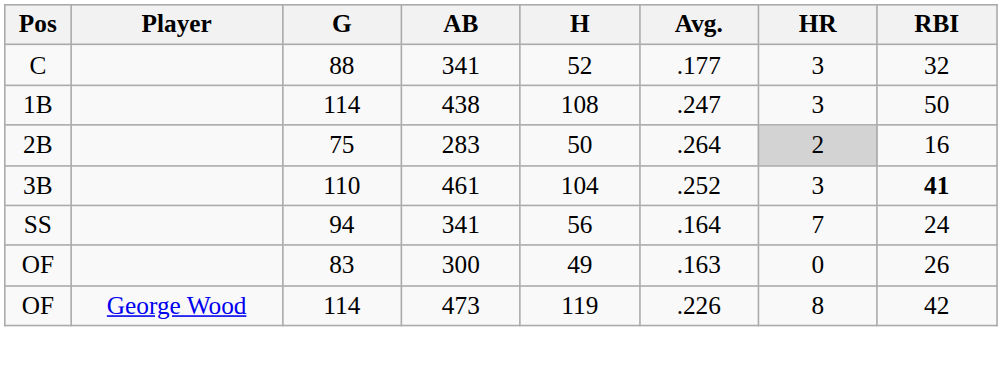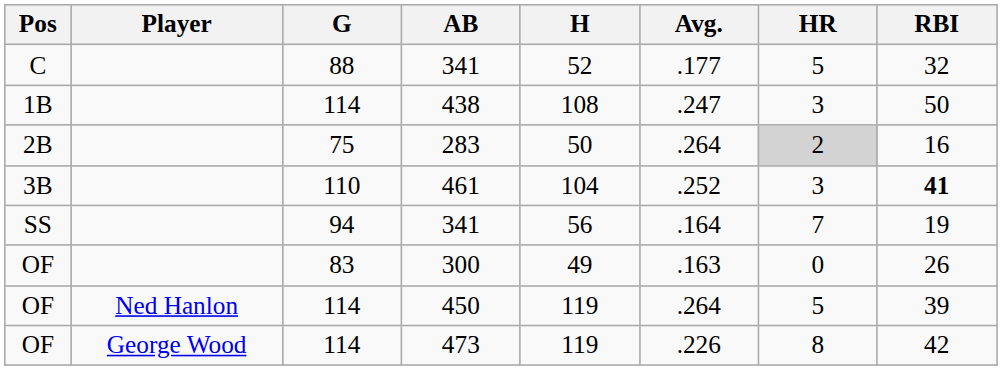C / 341 | HR: 3 -> 5
SS / 341 | RBI: 24 -> 19
+ row: OF | Ned Hanlon | 114 | 450 | 119 | .264 | 5 | 39
